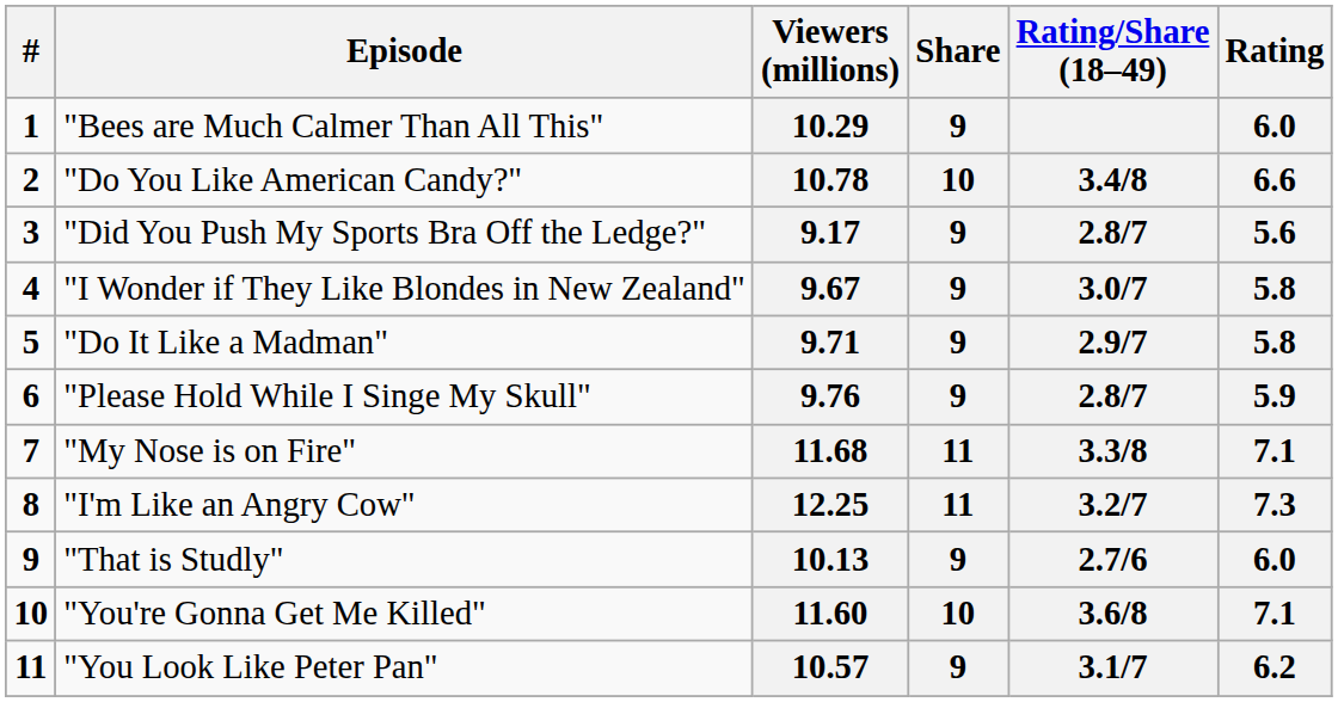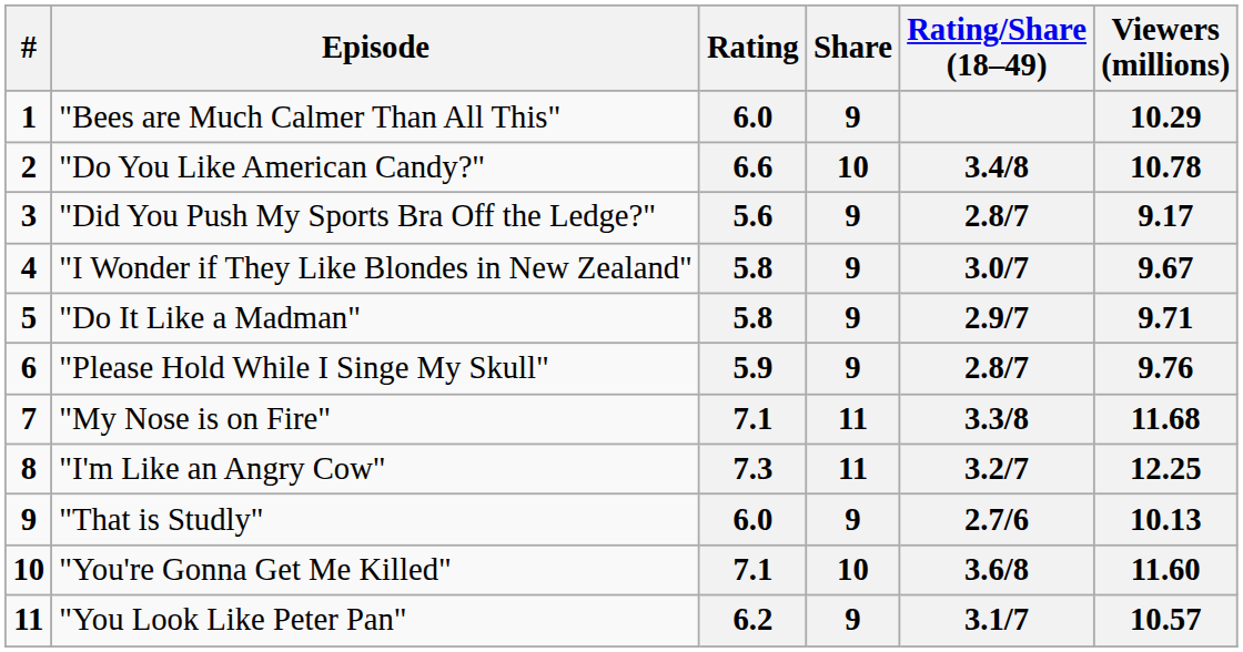columns swapped: Rating <-> Viewers (millions)
